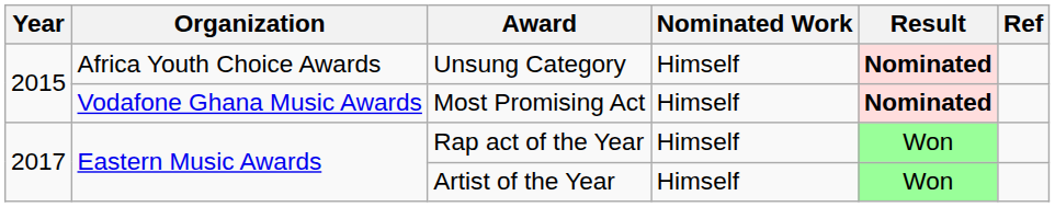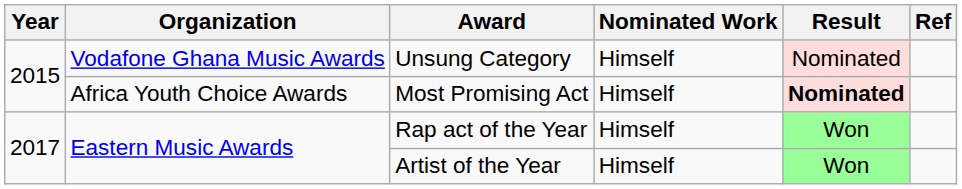Unsung Category | Organization: Africa Youth Choice Awards -> Vodafone Ghana Music Awards
Unsung Category | Result: bold -> normal
Most Promising Act | Organization: Vodafone Ghana Music Awards -> Africa Youth Choice Awards
